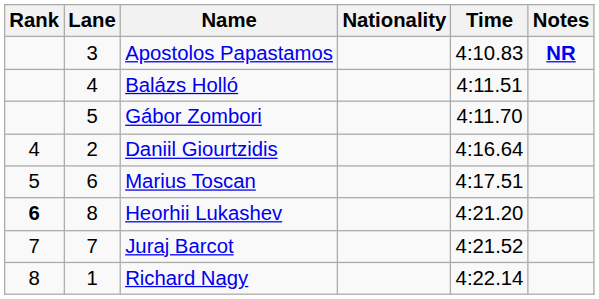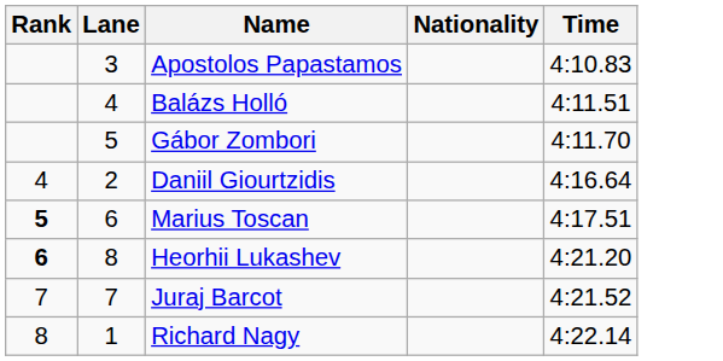- column: Notes | NR
Marius Toscan | Rank: normal -> bold
